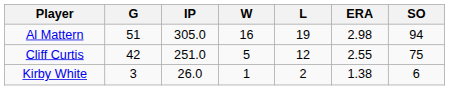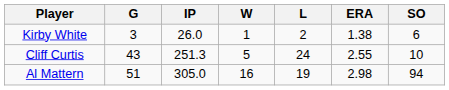rows swapped: Al Mattern <-> Kirby White
Cliff Curtis | G: 42 -> 43
Cliff Curtis | IP: 251.0 -> 251.3
Cliff Curtis | L: 12 -> 24
Cliff Curtis | SO: 75 -> 10
